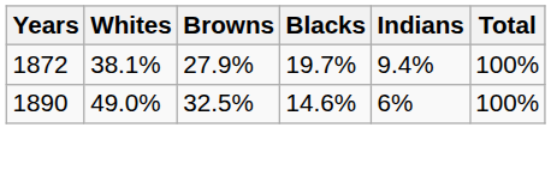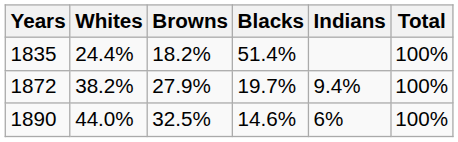+ row: 1835 | 24.4% | 18.2% | 51.4% | 100%
1872 | Whites: 38.1% -> 38.2%
1890 | Whites: 49.0% -> 44.0%
